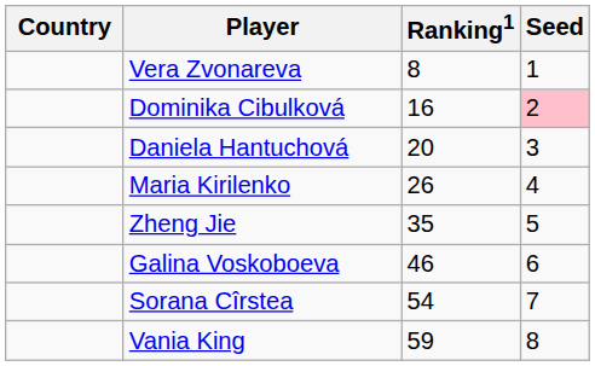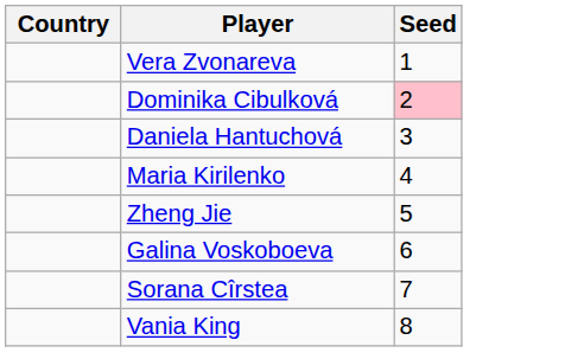- column: Ranking1 | 8 | 16 | 20 | 26 | 35 | 46 | 54 | 59
